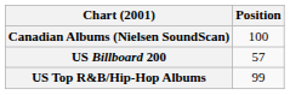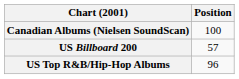US Top R&B/Hip-Hop Albums | Position: 99 -> 96
